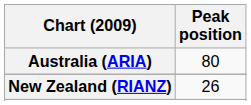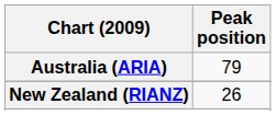Australia (ARIA) | Peak position: 80 -> 79
